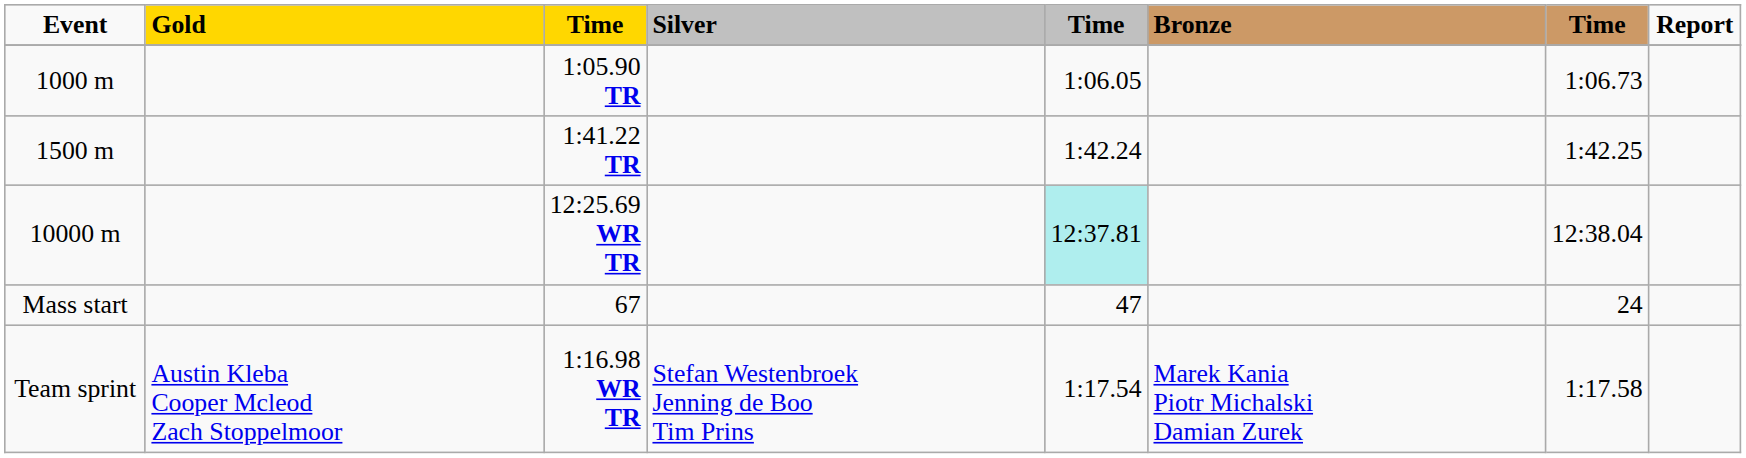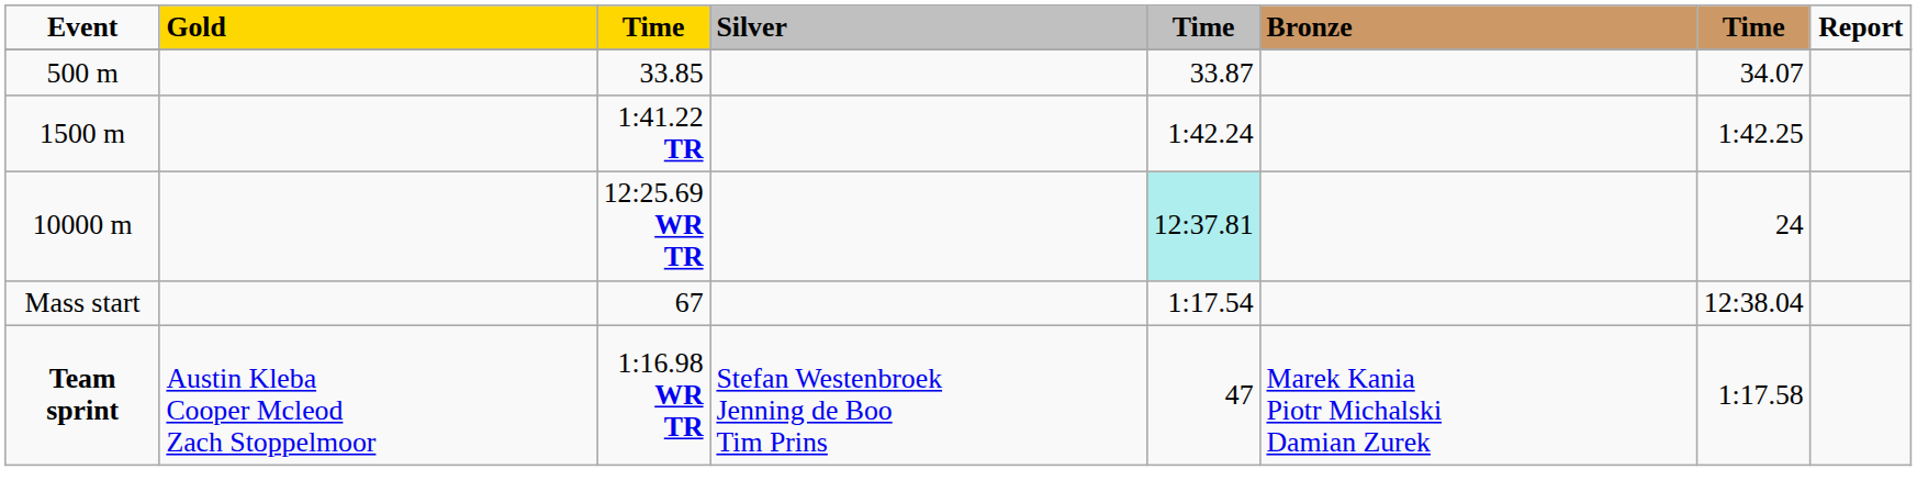+ row: 500 m | 33.85 | 33.87 | 34.07
- row: 1000 m | 1:05.90 TR | 1:06.05 | 1:06.73
12:25.69 WR TR | column 7: 12:38.04 -> 24
67 | column 5: 47 -> 1:17.54
67 | column 7: 24 -> 12:38.04
1:16.98 WR TR | Event: normal -> bold
1:16.98 WR TR | column 5: 1:17.54 -> 47
